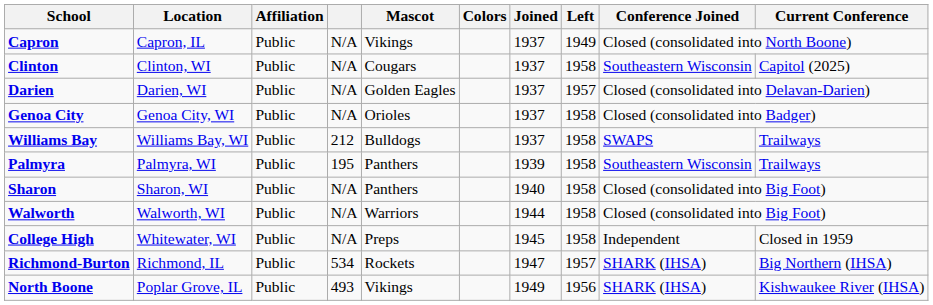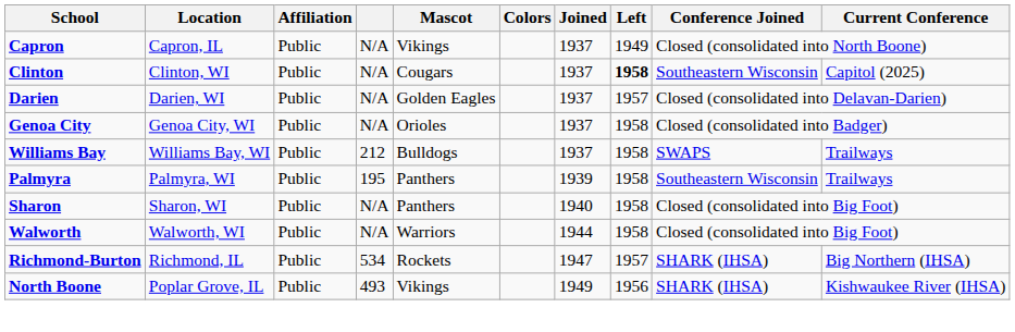Clinton | Left: normal -> bold
- row: College High | Whitewater, WI | Public | N/A | Preps | 1945 | 1958 | Independent | Closed in 1959
